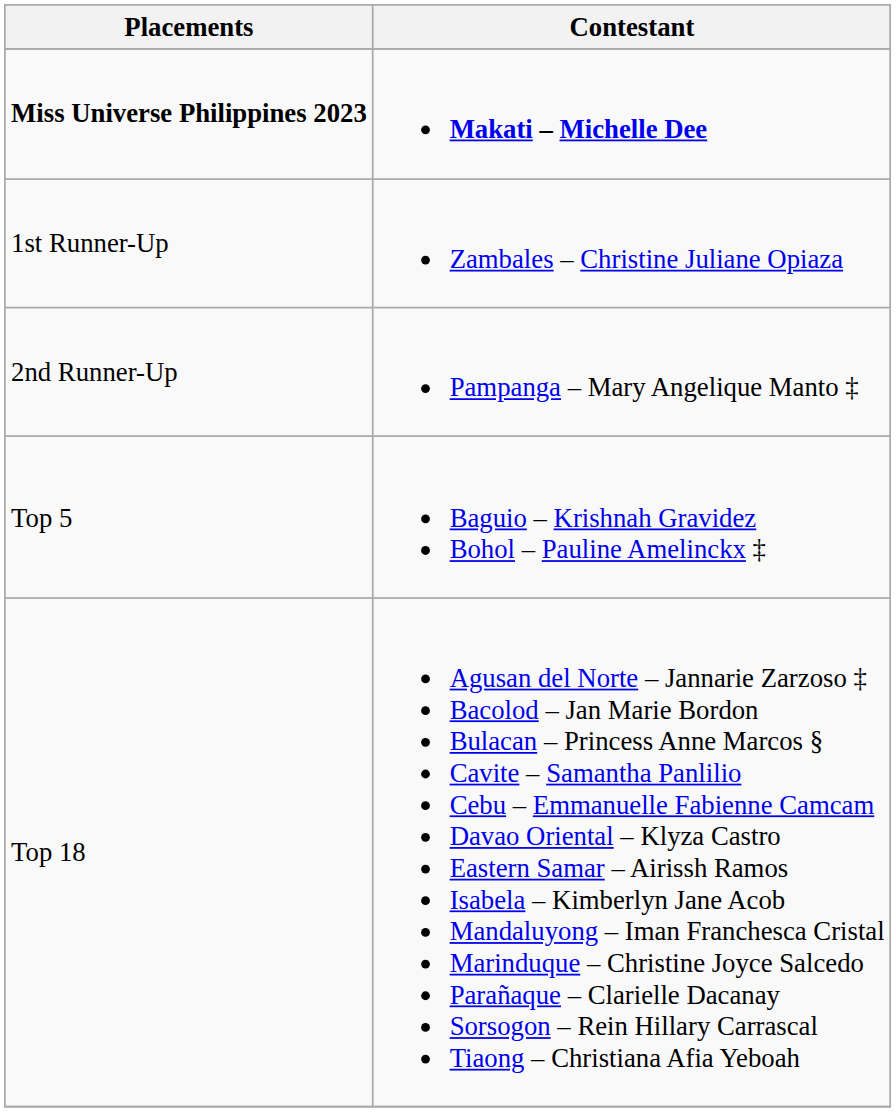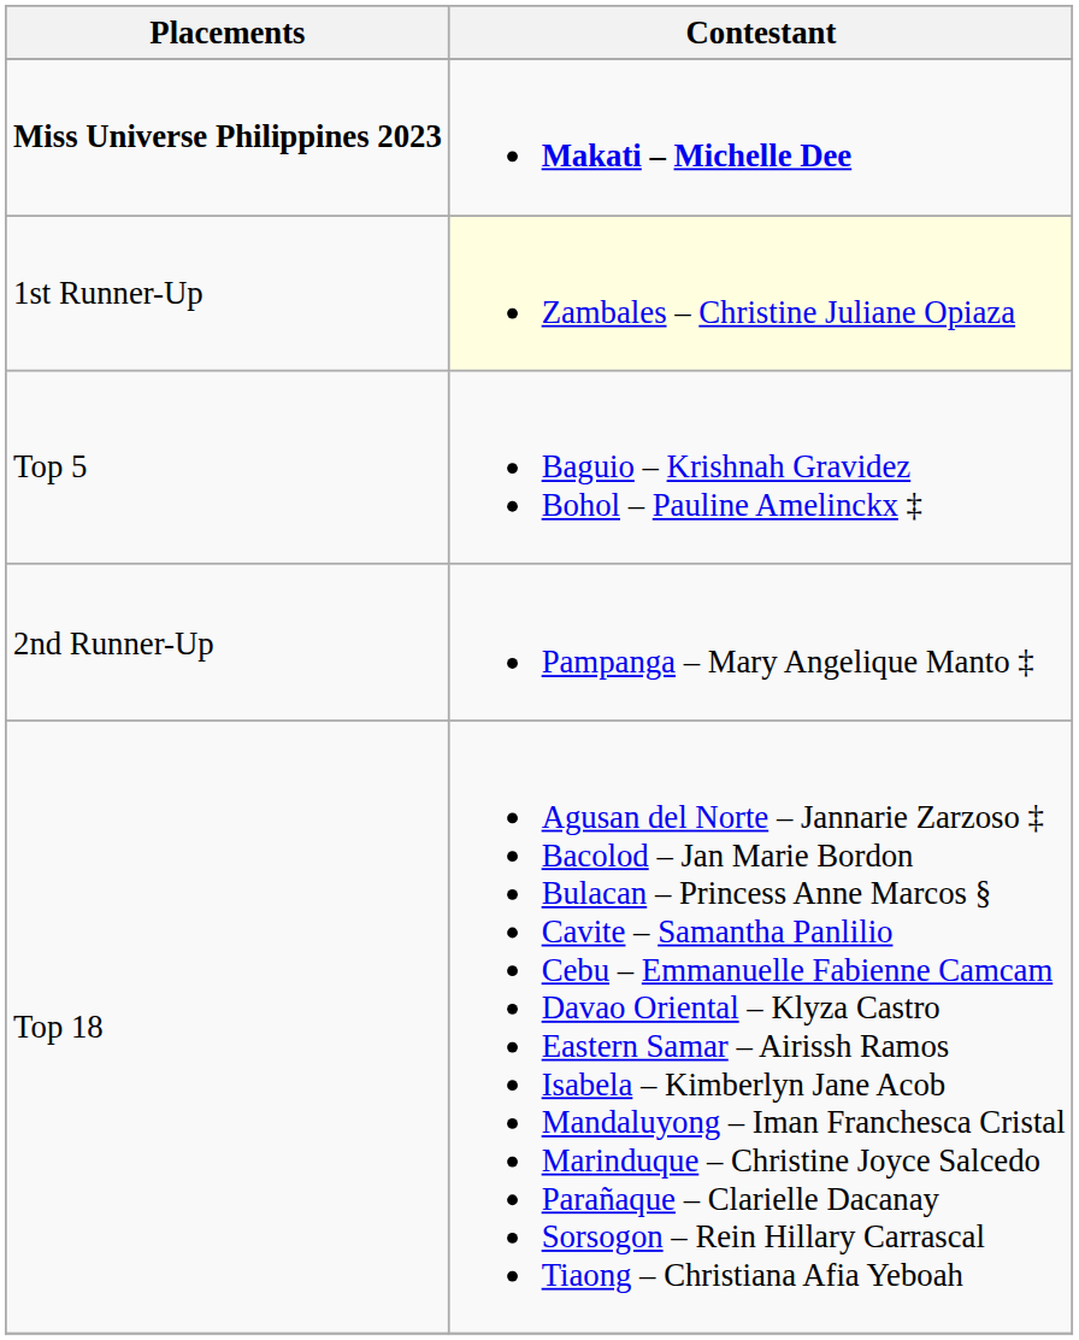1st Runner-Up | Contestant: no background -> lightyellow background
rows swapped: 2nd Runner-Up <-> Top 5
